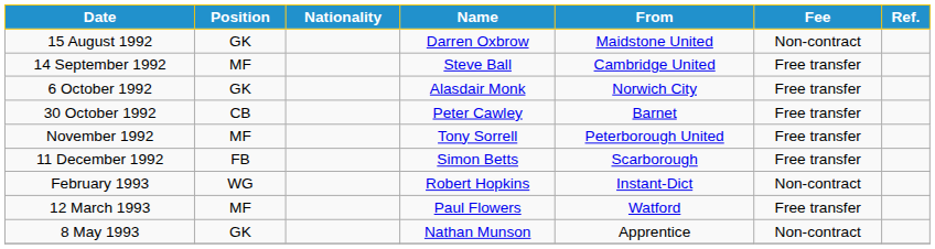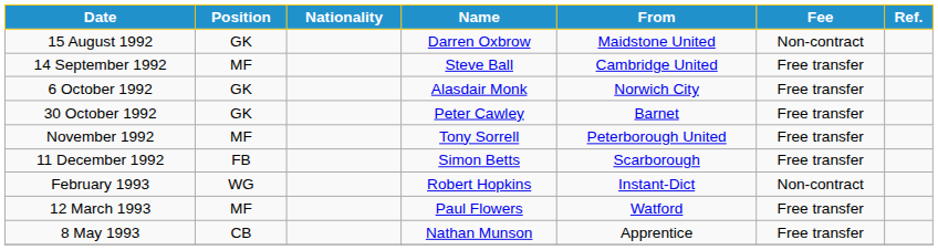30 October 1992 | Position: CB -> GK
8 May 1993 | Position: GK -> CB
8 May 1993 | Fee: Non-contract -> Free transfer
